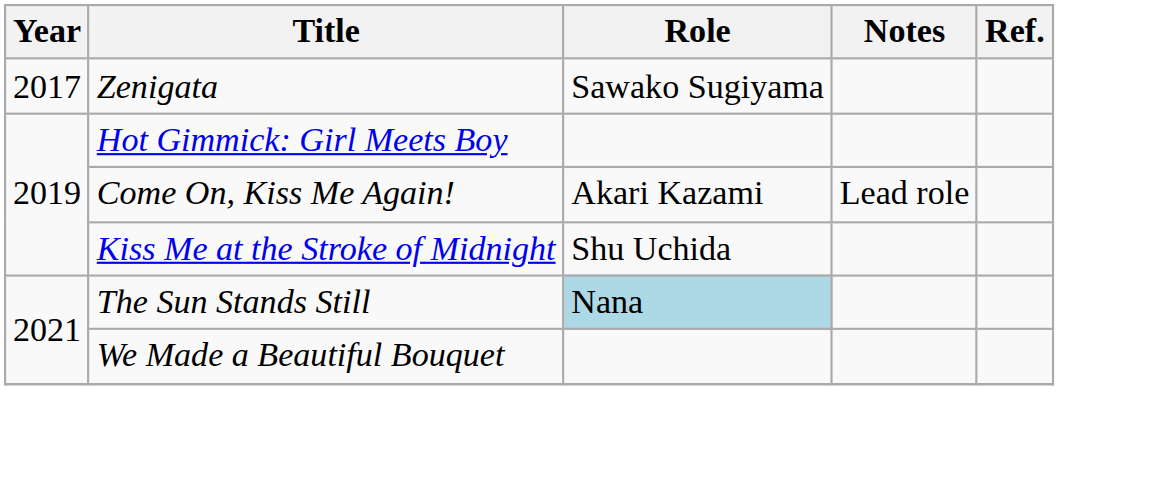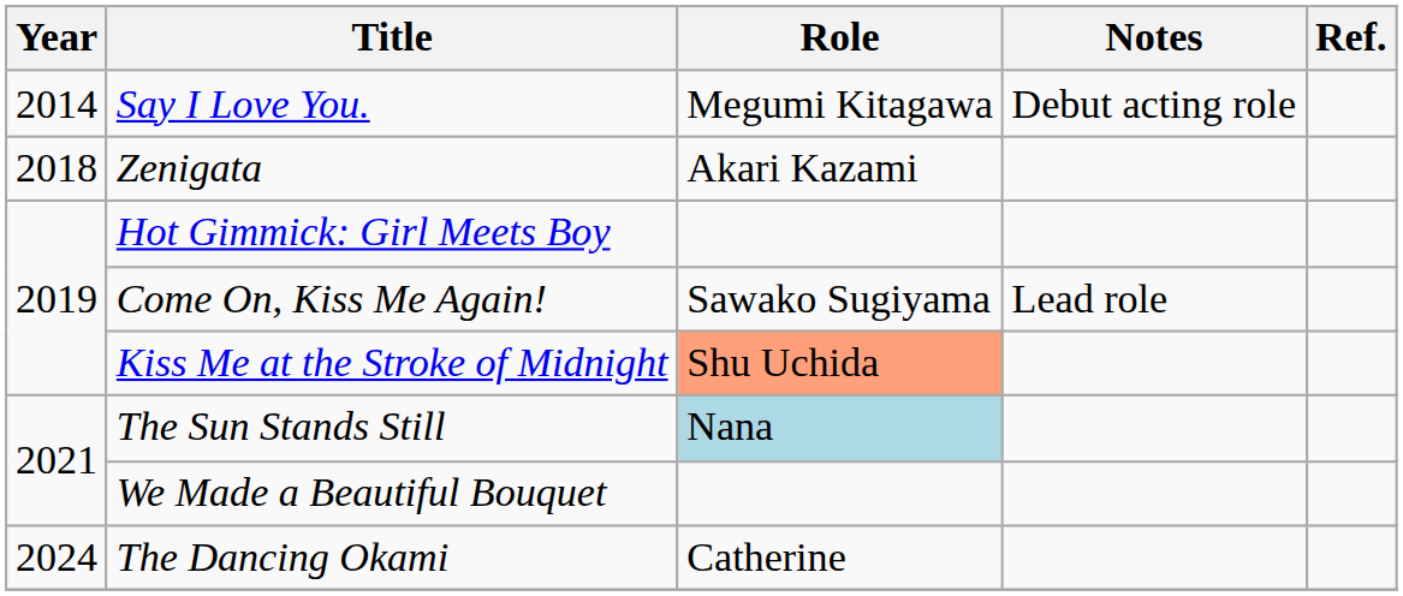+ row: 2014 | Say I Love You. | Megumi Kitagawa | Debut acting role
Zenigata | Year: 2017 -> 2018
Zenigata | Role: Sawako Sugiyama -> Akari Kazami
Come On, Kiss Me Again! | Role: Akari Kazami -> Sawako Sugiyama
Kiss Me at the Stroke of Midnight | Role: no background -> lightsalmon background
+ row: 2024 | The Dancing Okami | Catherine
